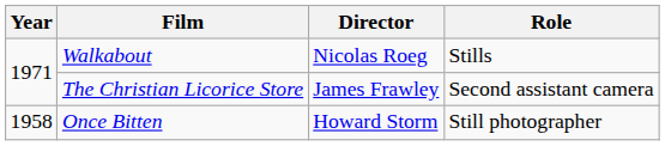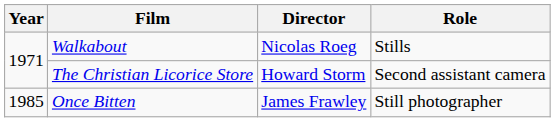The Christian Licorice Store | Director: James Frawley -> Howard Storm
Once Bitten | Year: 1958 -> 1985
Once Bitten | Director: Howard Storm -> James Frawley
